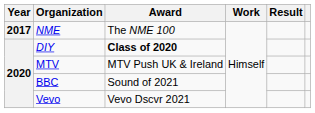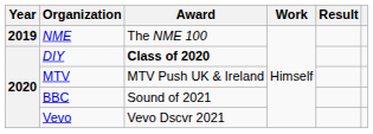NME | Year: 2017 -> 2019
